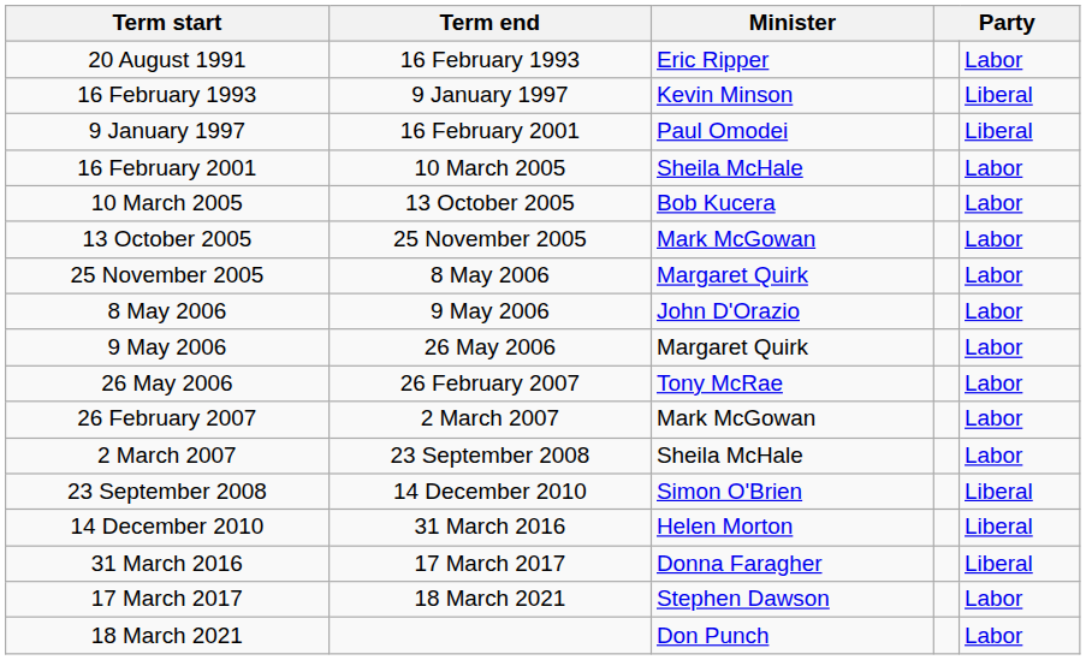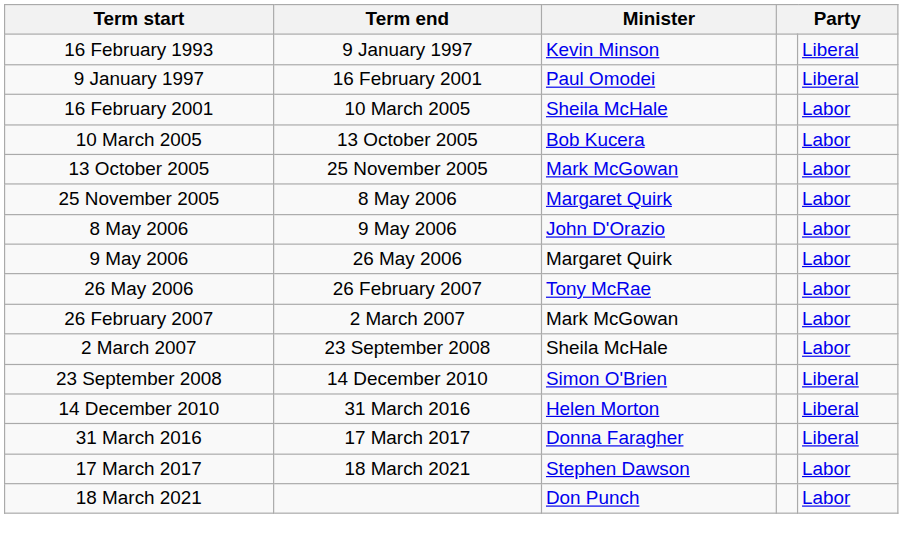- row: 20 August 1991 | 16 February 1993 | Eric Ripper | Labor
